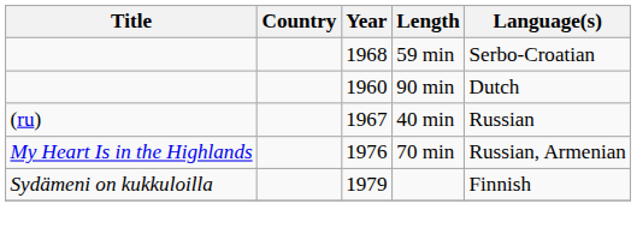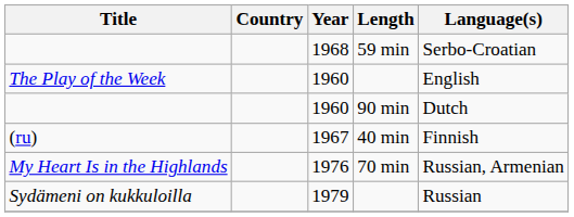+ row: The Play of the Week | 1960 | English
(ru) | Language(s): Russian -> Finnish
Sydämeni on kukkuloilla | Language(s): Finnish -> Russian
